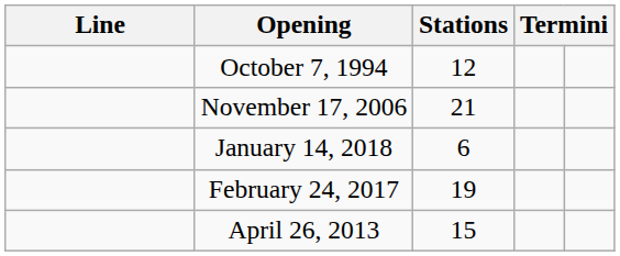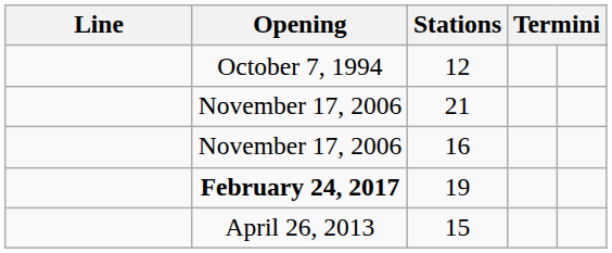+ row: November 17, 2006 | 16
- row: January 14, 2018 | 6
19 | Opening: normal -> bold
